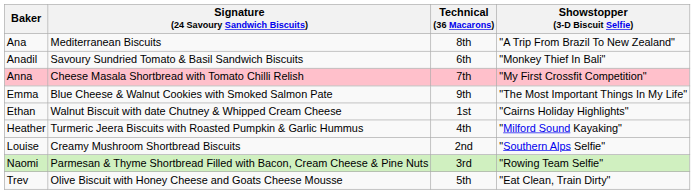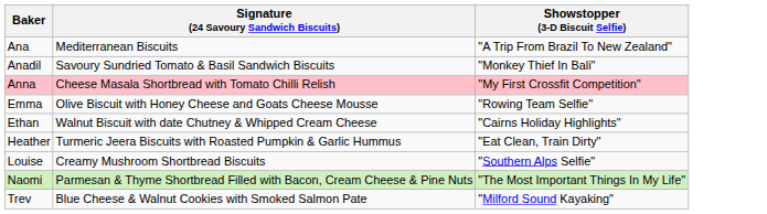- column: Technical (36 Macarons) | 8th | 6th | 7th | 9th | 1st | 4th | 2nd | 3rd | 5th
Emma | Signature (24 Savoury Sandwich Biscuits): Blue Cheese & Walnut Cookies with Smoked Salmon Pate -> Olive Biscuit with Honey Cheese and Goats Cheese Mousse
Emma | Showstopper (3-D Biscuit Selfie): "The Most Important Things In My Life" -> "Rowing Team Selfie"
Heather | Showstopper (3-D Biscuit Selfie): "Milford Sound Kayaking" -> "Eat Clean, Train Dirty"
Naomi | Showstopper (3-D Biscuit Selfie): "Rowing Team Selfie" -> "The Most Important Things In My Life"
Trev | Signature (24 Savoury Sandwich Biscuits): Olive Biscuit with Honey Cheese and Goats Cheese Mousse -> Blue Cheese & Walnut Cookies with Smoked Salmon Pate
Trev | Showstopper (3-D Biscuit Selfie): "Eat Clean, Train Dirty" -> "Milford Sound Kayaking"
